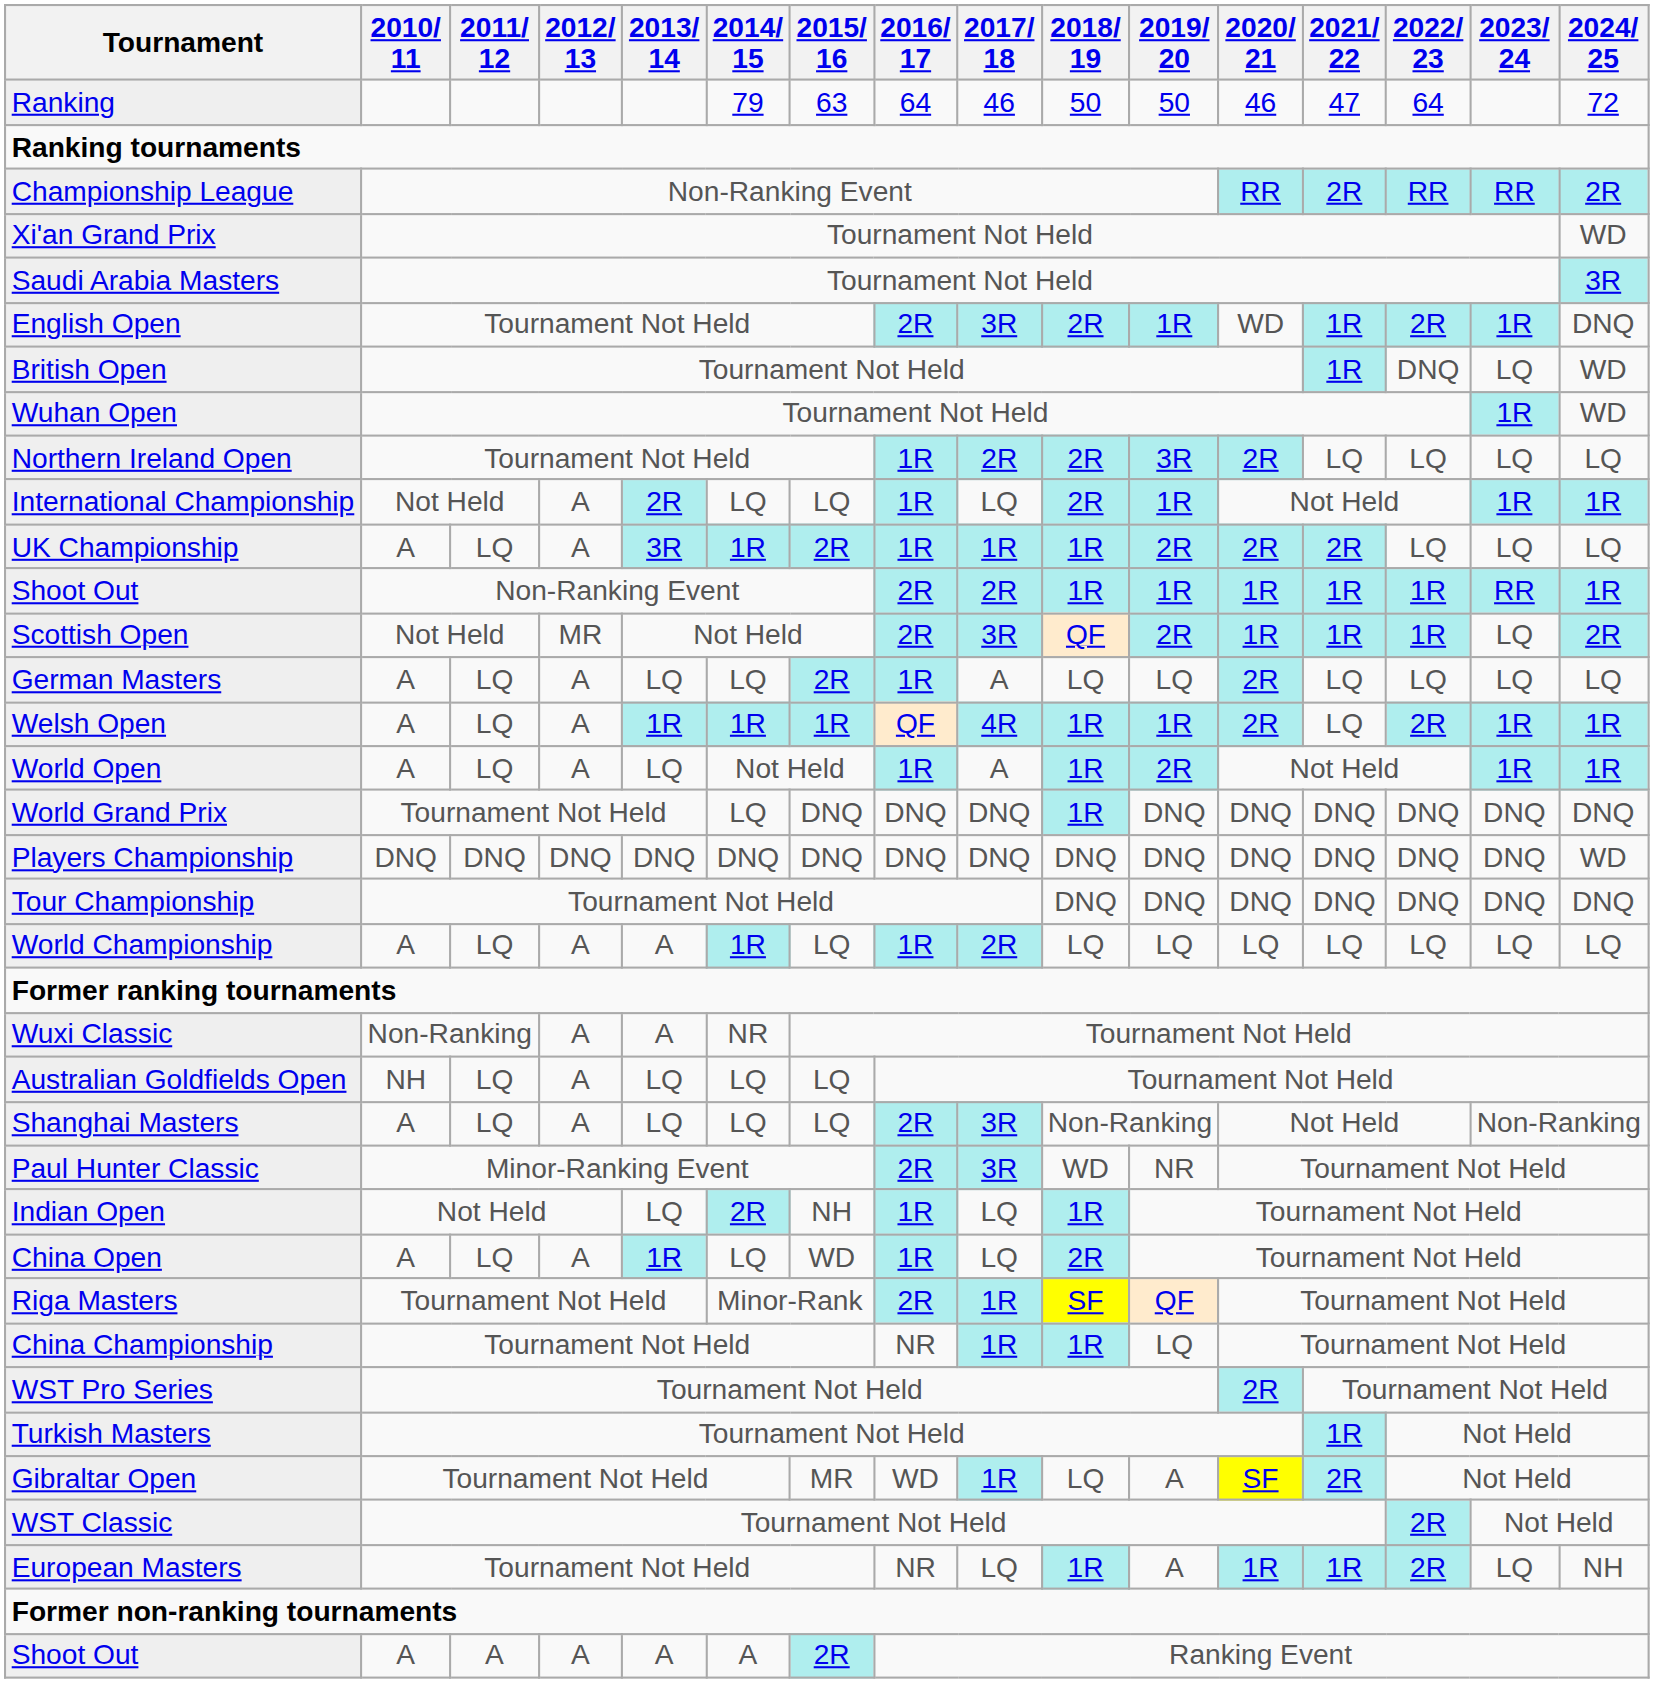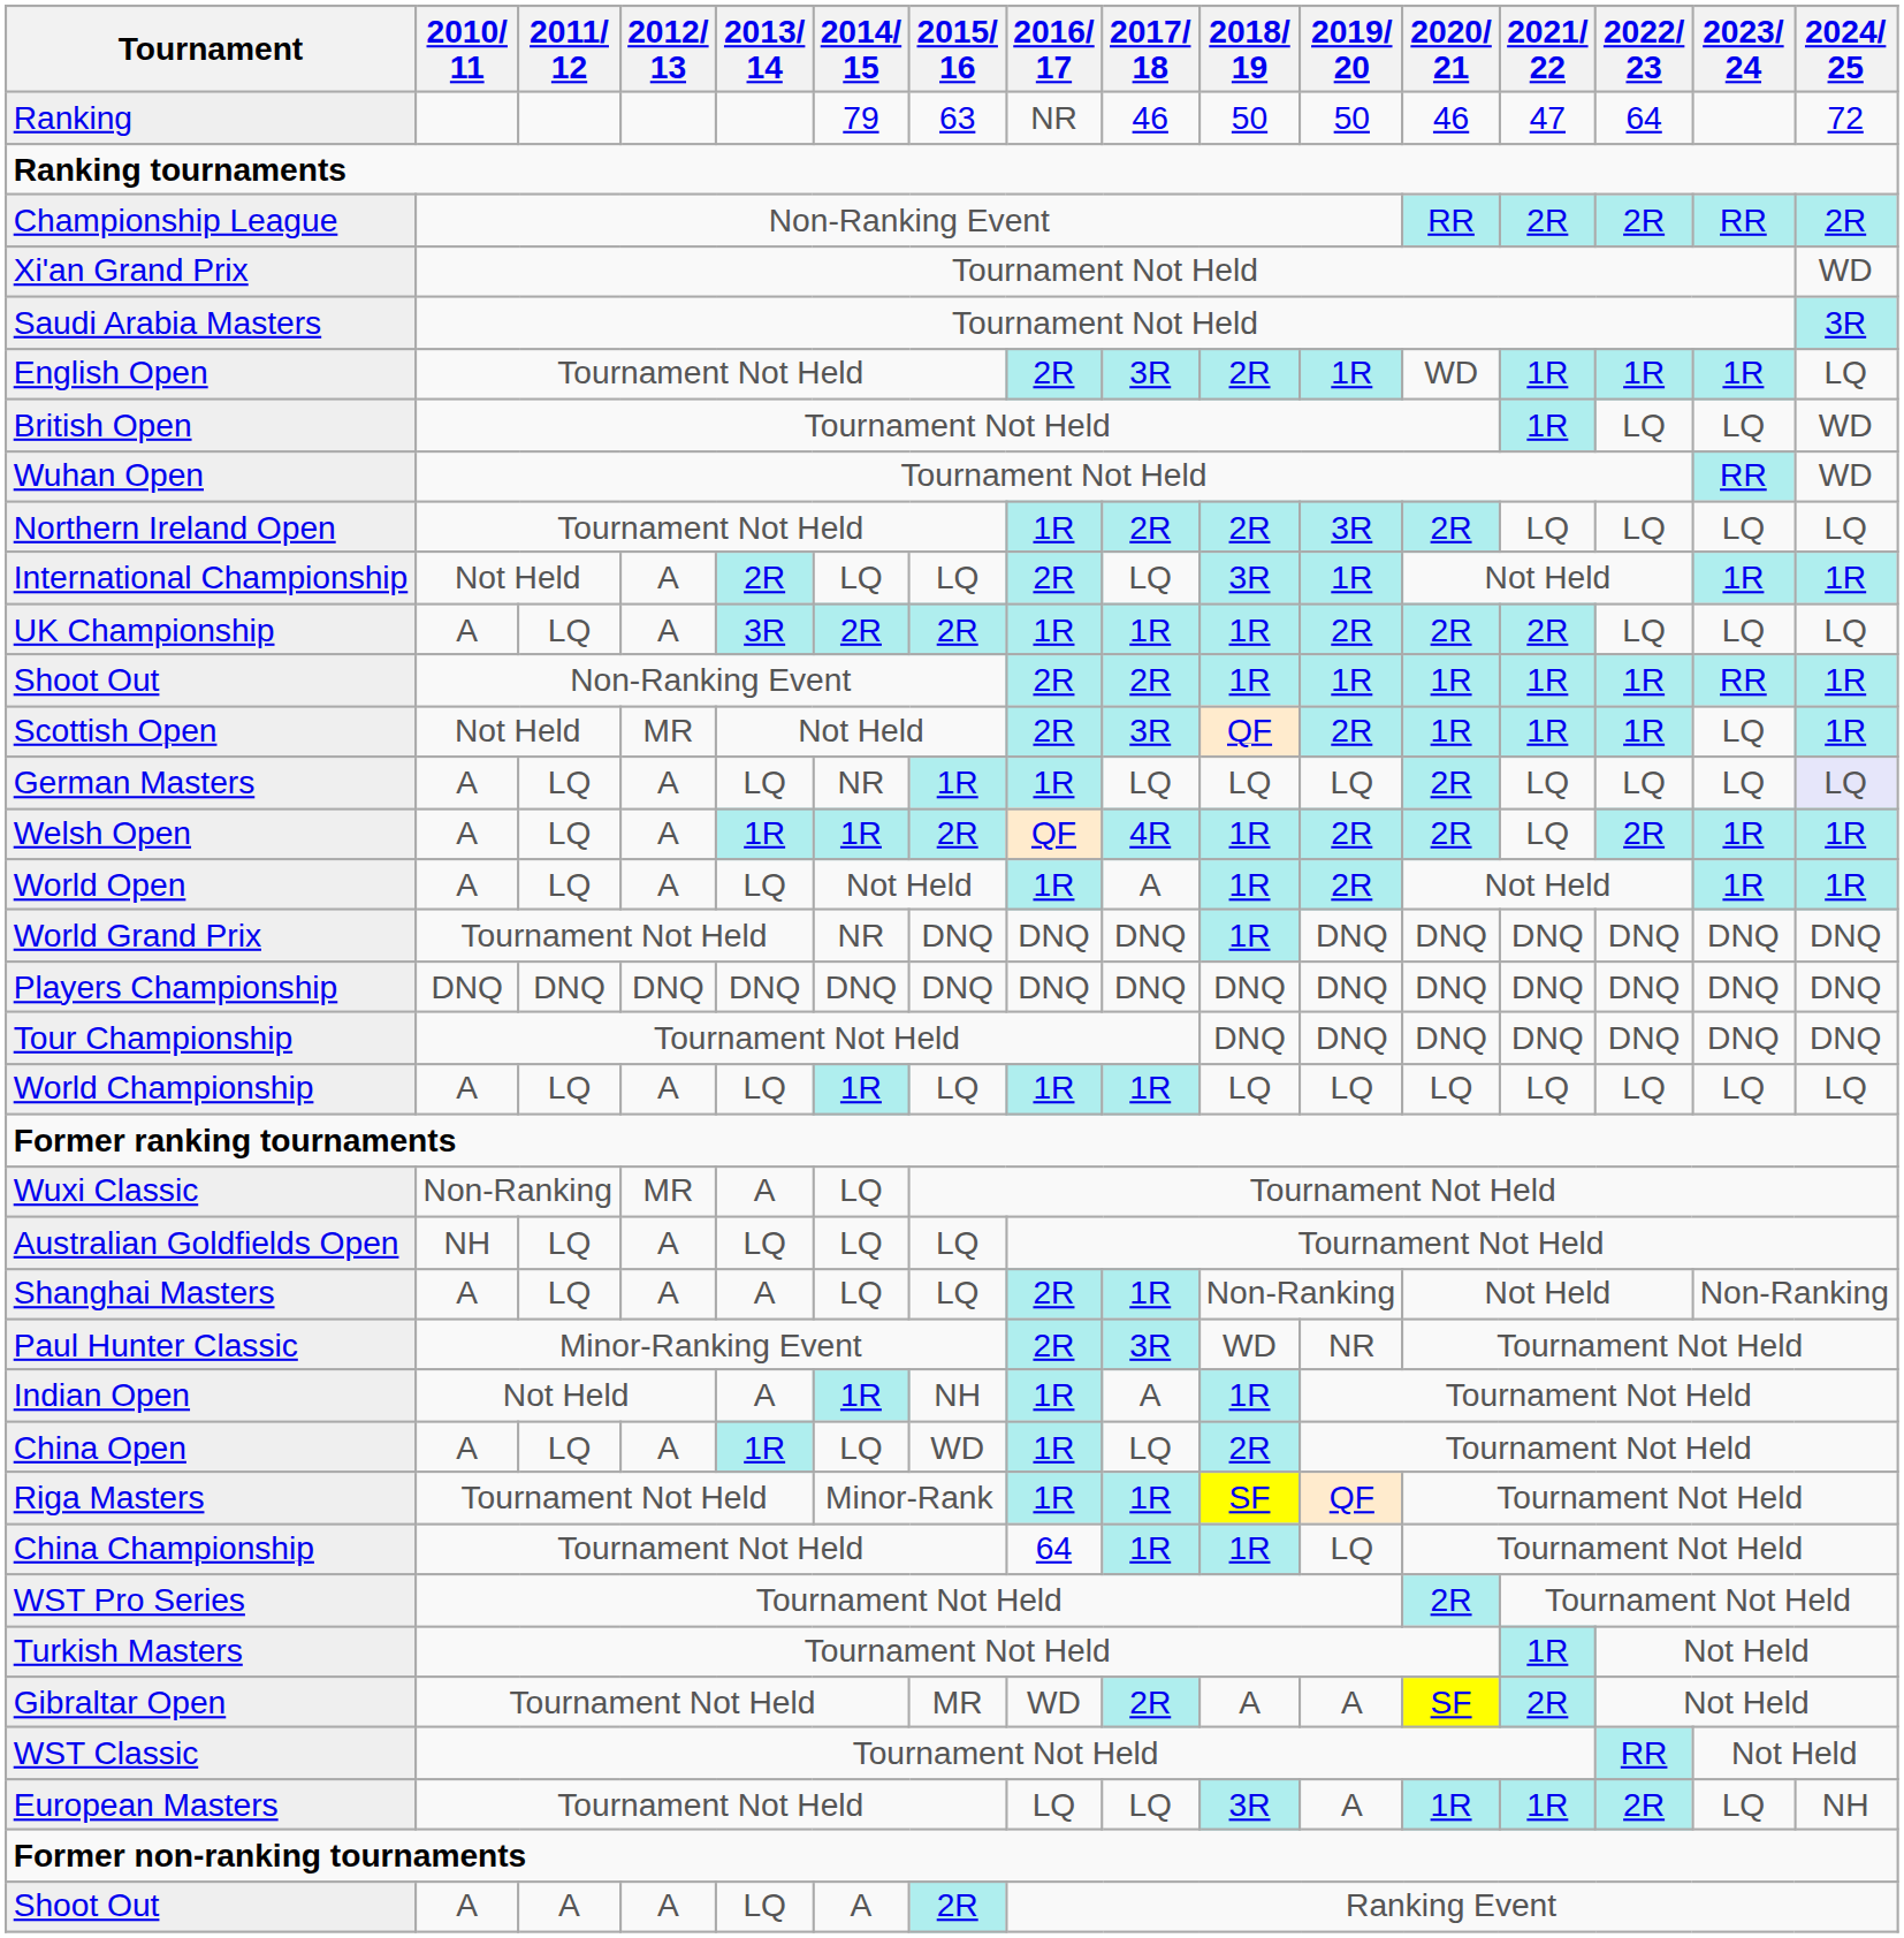Ranking | 2016/ 17: 64 -> NR
Championship League | 2022/ 23: RR -> 2R
English Open | 2022/ 23: 2R -> 1R
English Open | 2024/ 25: DNQ -> LQ
British Open | 2022/ 23: DNQ -> LQ
Wuhan Open | 2023/ 24: 1R -> RR
International Championship | 2016/ 17: 1R -> 2R
International Championship | 2018/ 19: 2R -> 3R
UK Championship | 2014/ 15: 1R -> 2R
Scottish Open | 2024/ 25: 2R -> 1R
German Masters | 2014/ 15: LQ -> NR
German Masters | 2015/ 16: 2R -> 1R
German Masters | 2017/ 18: A -> LQ
German Masters | 2024/ 25: no background -> lavender background
Welsh Open | 2015/ 16: 1R -> 2R
Welsh Open | 2019/ 20: 1R -> 2R
World Grand Prix | 2014/ 15: LQ -> NR
Players Championship | 2024/ 25: WD -> DNQ
World Championship | 2013/ 14: A -> LQ
World Championship | 2017/ 18: 2R -> 1R
Wuxi Classic | 2012/ 13: A -> MR
Wuxi Classic | 2014/ 15: NR -> LQ
Shanghai Masters | 2013/ 14: LQ -> A
Shanghai Masters | 2017/ 18: 3R -> 1R
Indian Open | 2013/ 14: LQ -> A
Indian Open | 2014/ 15: 2R -> 1R
Indian Open | 2017/ 18: LQ -> A
Riga Masters | 2016/ 17: 2R -> 1R
China Championship | 2016/ 17: NR -> 64
Gibraltar Open | 2017/ 18: 1R -> 2R
Gibraltar Open | 2018/ 19: LQ -> A
WST Classic | 2022/ 23: 2R -> RR
European Masters | 2016/ 17: NR -> LQ
European Masters | 2018/ 19: 1R -> 3R
Shoot Out / A | 2013/ 14: A -> LQ
